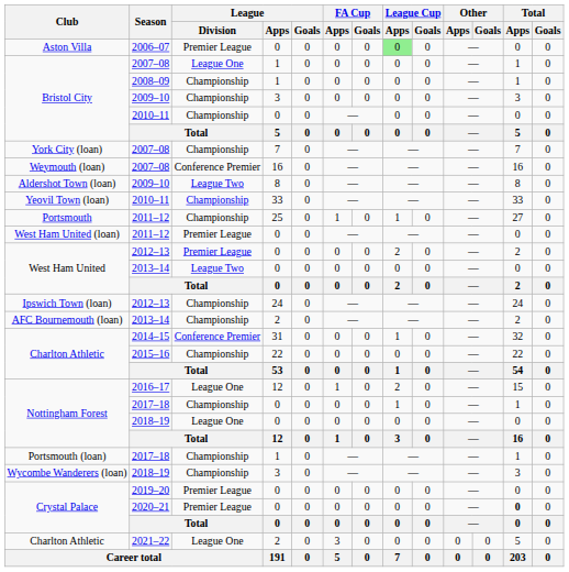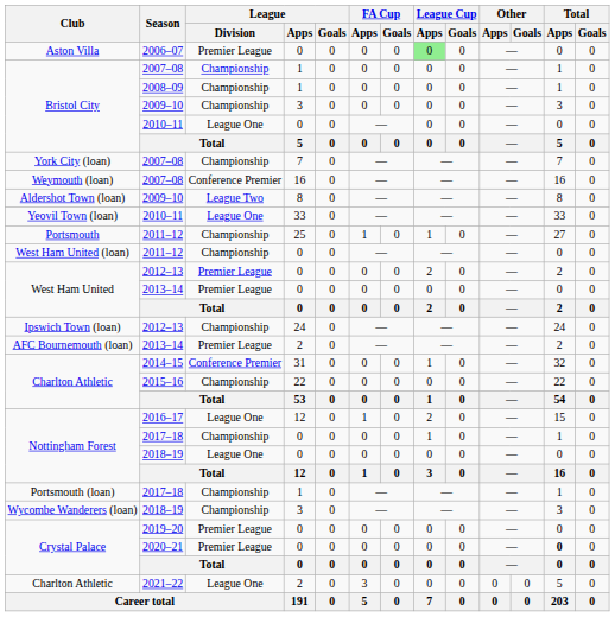Bristol City / 2007–08 | League / Division: League One -> Championship
Bristol City / 2010–11 | League / Division: Championship -> League One
Yeovil Town (loan) | League / Division: Championship -> League One
West Ham United (loan) | League / Division: Premier League -> Championship
West Ham United / 2013–14 | League / Division: League Two -> Premier League
AFC Bournemouth (loan) | League / Division: Championship -> Premier League
